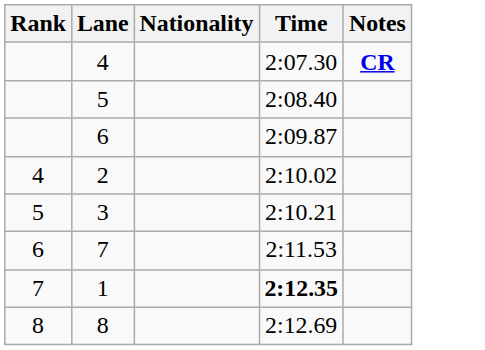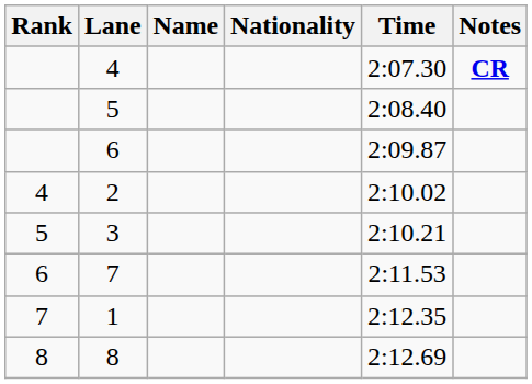+ column: Name
1 | Time: bold -> normal
